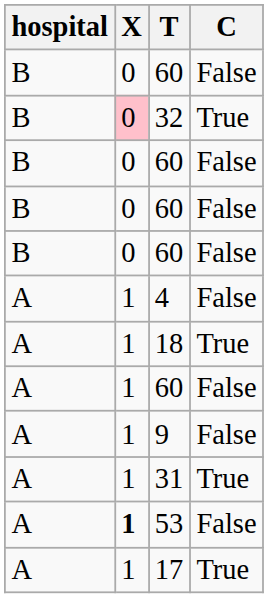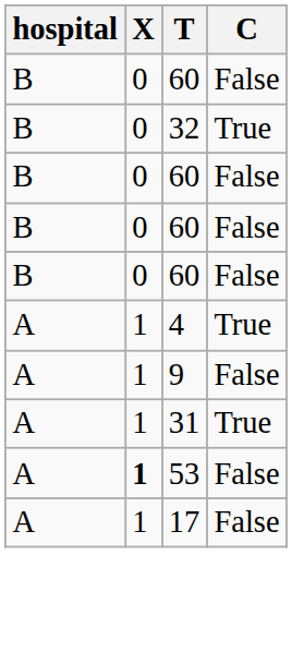32 | X: pink background -> no background
4 | C: False -> True
- row: A | 1 | 18 | True
- row: A | 1 | 60 | False
17 | C: True -> False
